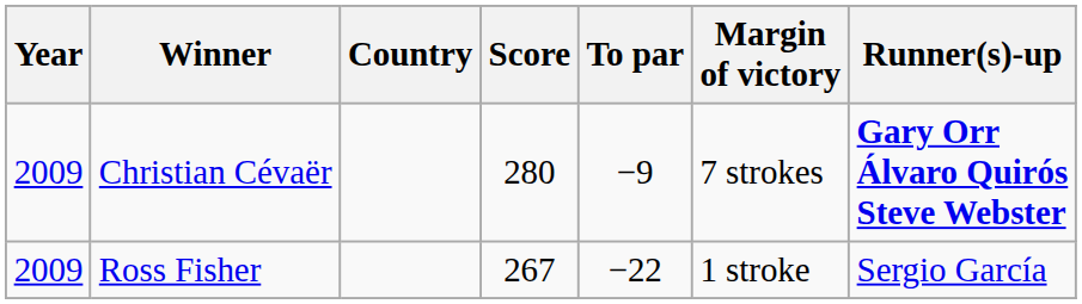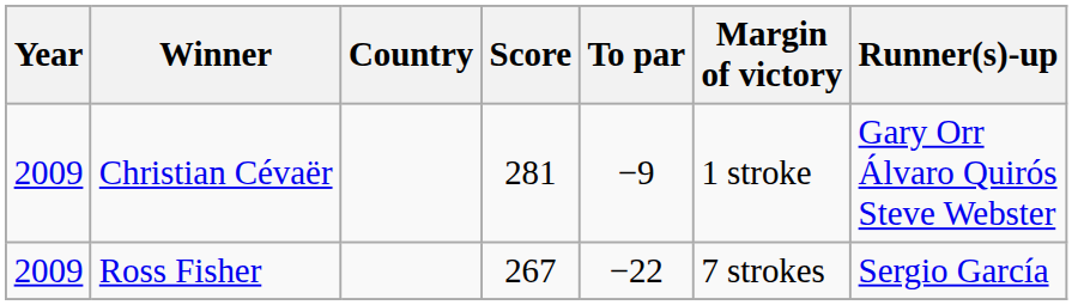Christian Cévaër | Score: 280 -> 281
Christian Cévaër | Margin of victory: 7 strokes -> 1 stroke
Christian Cévaër | Runner(s)-up: bold -> normal
Ross Fisher | Margin of victory: 1 stroke -> 7 strokes
